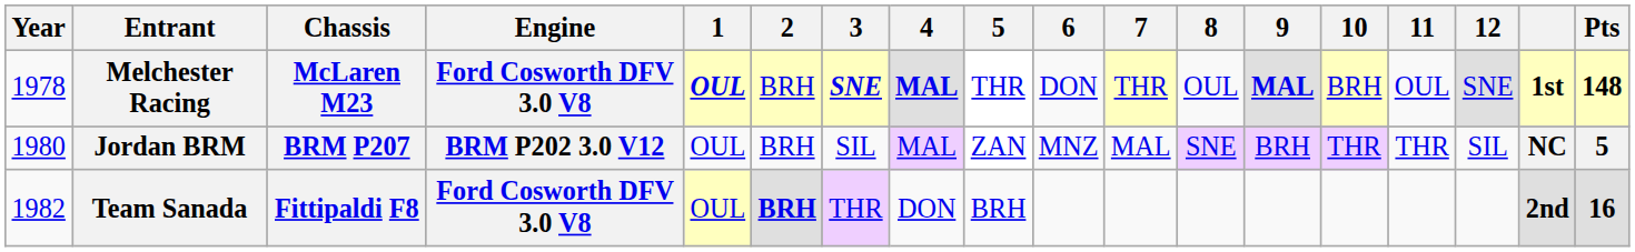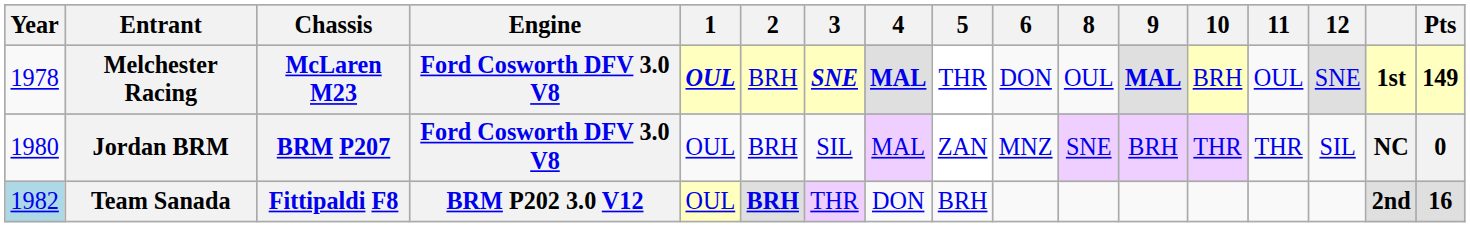- column: 7 | THR | MAL
Melchester Racing | Pts: 148 -> 149
Jordan BRM | Engine: BRM P202 3.0 V12 -> Ford Cosworth DFV 3.0 V8
Jordan BRM | Pts: 5 -> 0
Team Sanada | Year: no background -> lightblue background
Team Sanada | Engine: Ford Cosworth DFV 3.0 V8 -> BRM P202 3.0 V12
